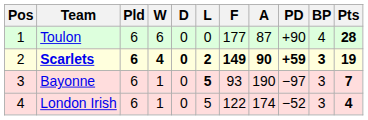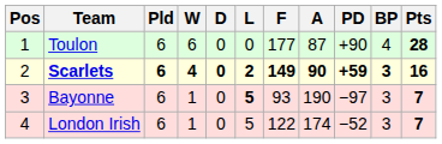Scarlets | Pts: 19 -> 16
London Irish | Pts: 4 -> 7
